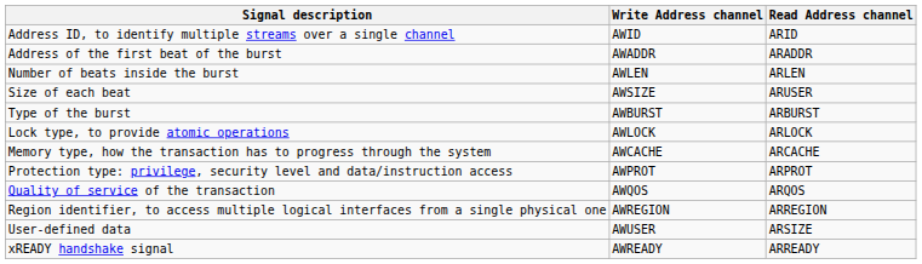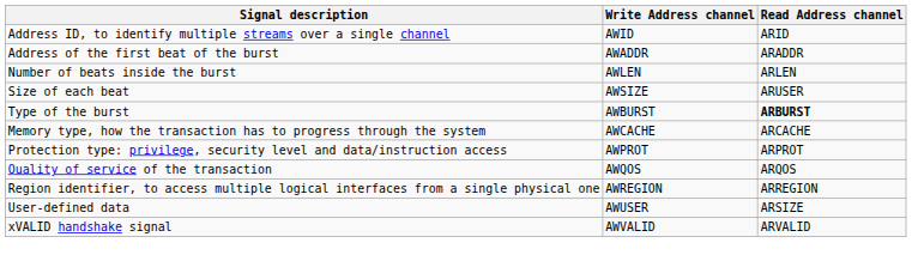Type of the burst | Read Address channel: normal -> bold
- row: Lock type, to provide atomic operations | AWLOCK | ARLOCK
+ row: xVALID handshake signal | AWVALID | ARVALID
- row: xREADY handshake signal | AWREADY | ARREADY
